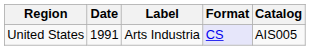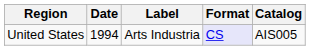United States | Date: 1991 -> 1994
